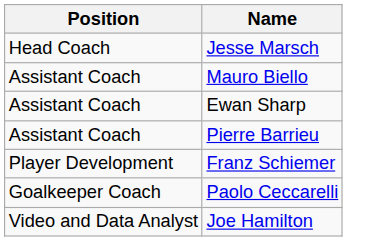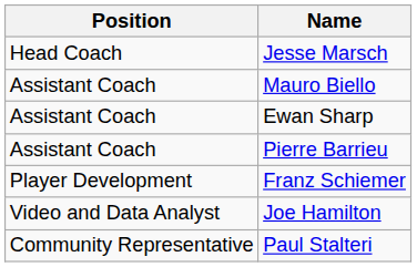- row: Goalkeeper Coach | Paolo Ceccarelli
+ row: Community Representative | Paul Stalteri
